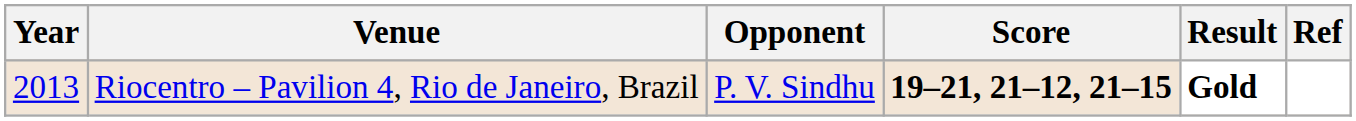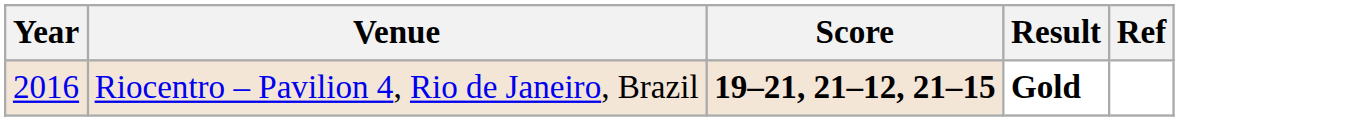- column: Opponent | P. V. Sindhu
Riocentro – Pavilion 4, Rio de Janeiro, Brazil | Year: 2013 -> 2016
